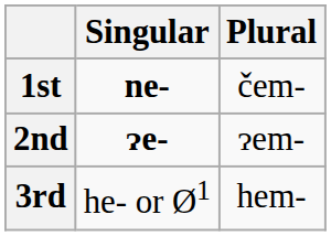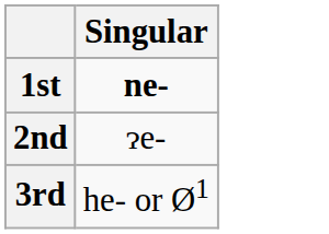- column: Plural | čem- | ɂem- | hem-
2nd | Singular: bold -> normal
